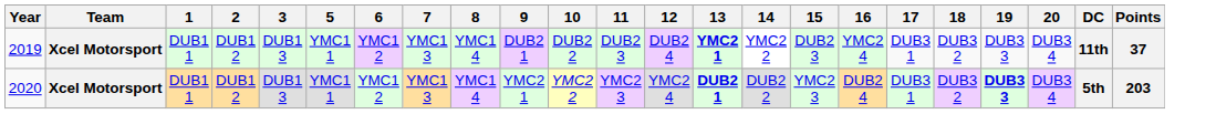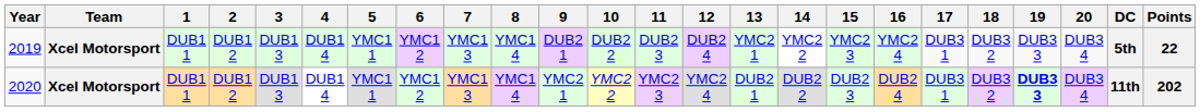+ column: 4 | DUB1 4 | DUB1 4
2019 | 13: bold -> normal
2019 | 15: DUB2 3 -> YMC2 3
2019 | DC: 11th -> 5th
2019 | Points: 37 -> 22
2020 | 13: bold -> normal
2020 | 15: YMC2 3 -> DUB2 3
2020 | DC: 5th -> 11th
2020 | Points: 203 -> 202
